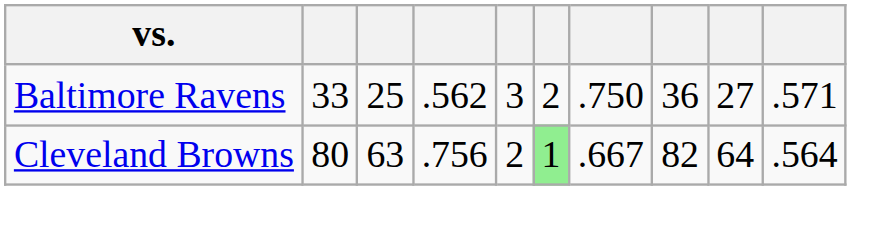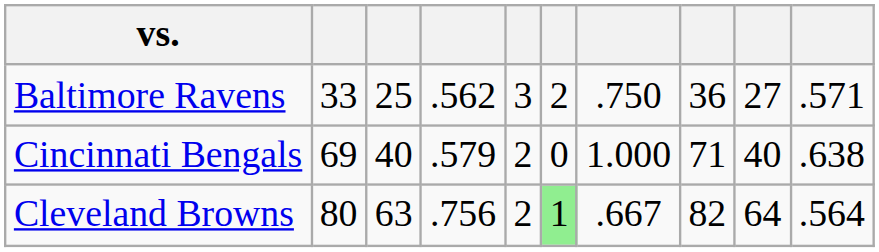+ row: Cincinnati Bengals | 69 | 40 | .579 | 2 | 0 | 1.000 | 71 | 40 | .638
